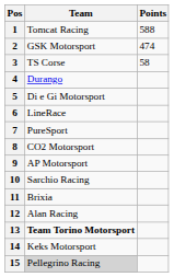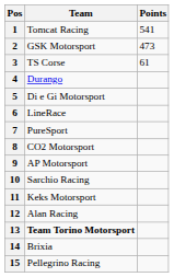1 | Points: 588 -> 541
2 | Points: 474 -> 473
3 | Points: 58 -> 61
11 | Team: Brixia -> Keks Motorsport
14 | Team: Keks Motorsport -> Brixia
15 | Team: lightgrey background -> no background
